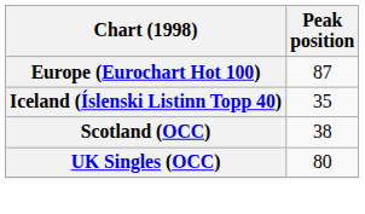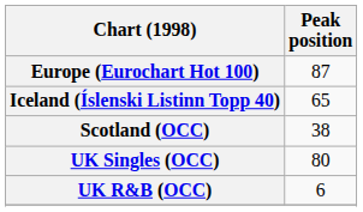Iceland (Íslenski Listinn Topp 40) | Peak position: 35 -> 65
+ row: UK R&B (OCC) | 6
